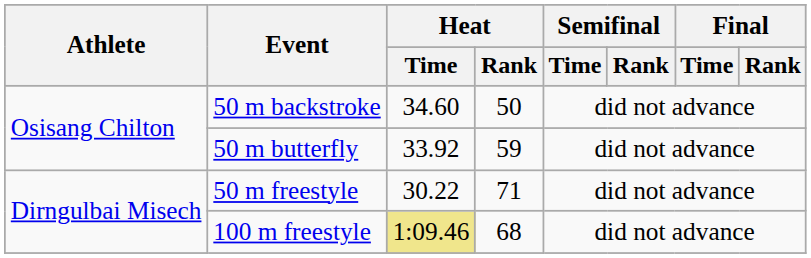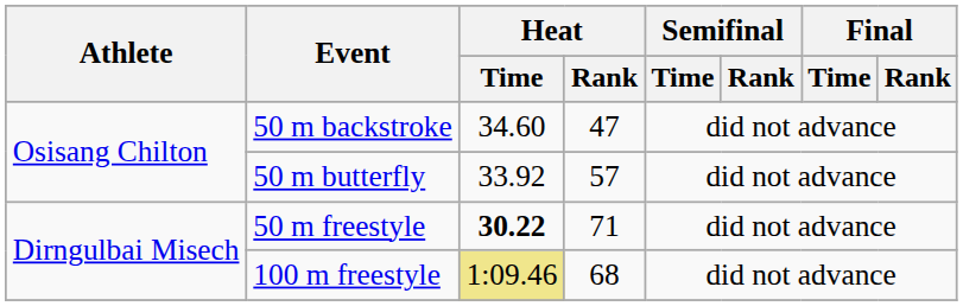50 m backstroke | Heat / Rank: 50 -> 47
50 m butterfly | Heat / Rank: 59 -> 57
50 m freestyle | Heat / Time: normal -> bold
